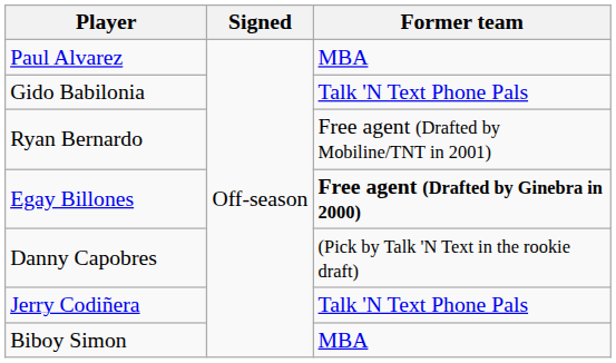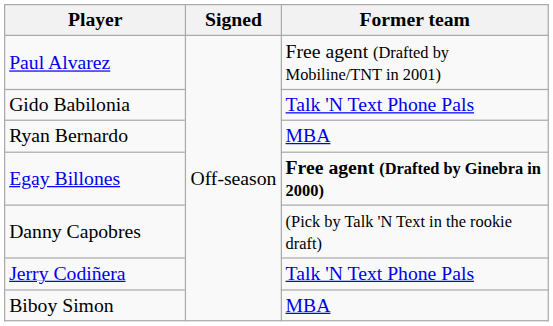Paul Alvarez | Former team: MBA -> Free agent (Drafted by Mobiline/TNT in 2001)
Ryan Bernardo | Former team: Free agent (Drafted by Mobiline/TNT in 2001) -> MBA
